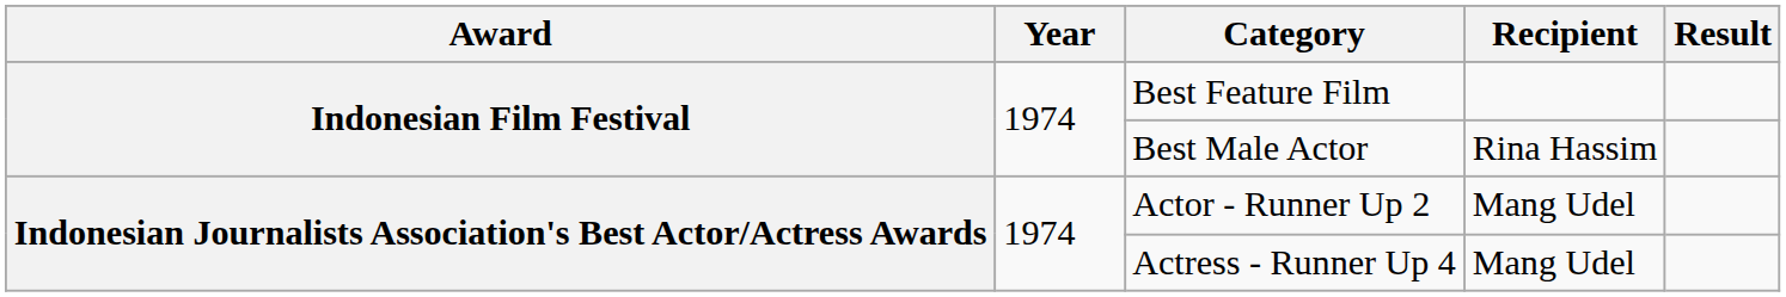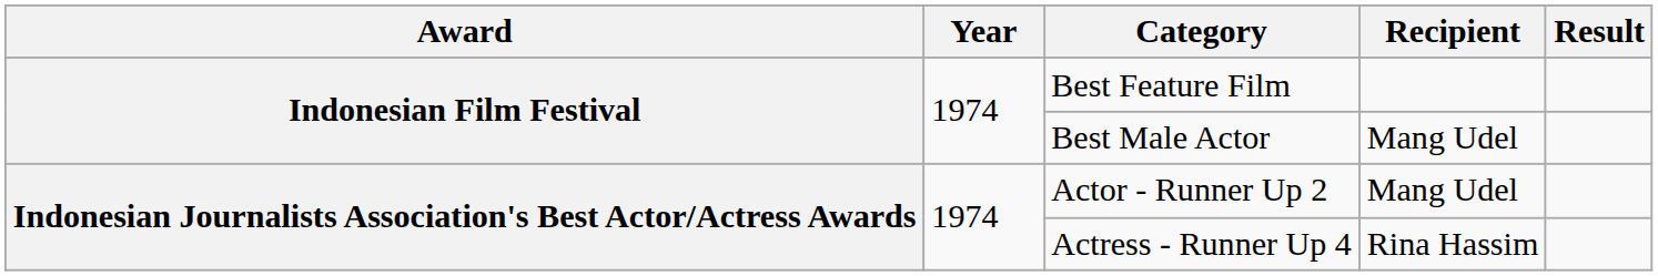Best Male Actor | Recipient: Rina Hassim -> Mang Udel
Actress - Runner Up 4 | Recipient: Mang Udel -> Rina Hassim
